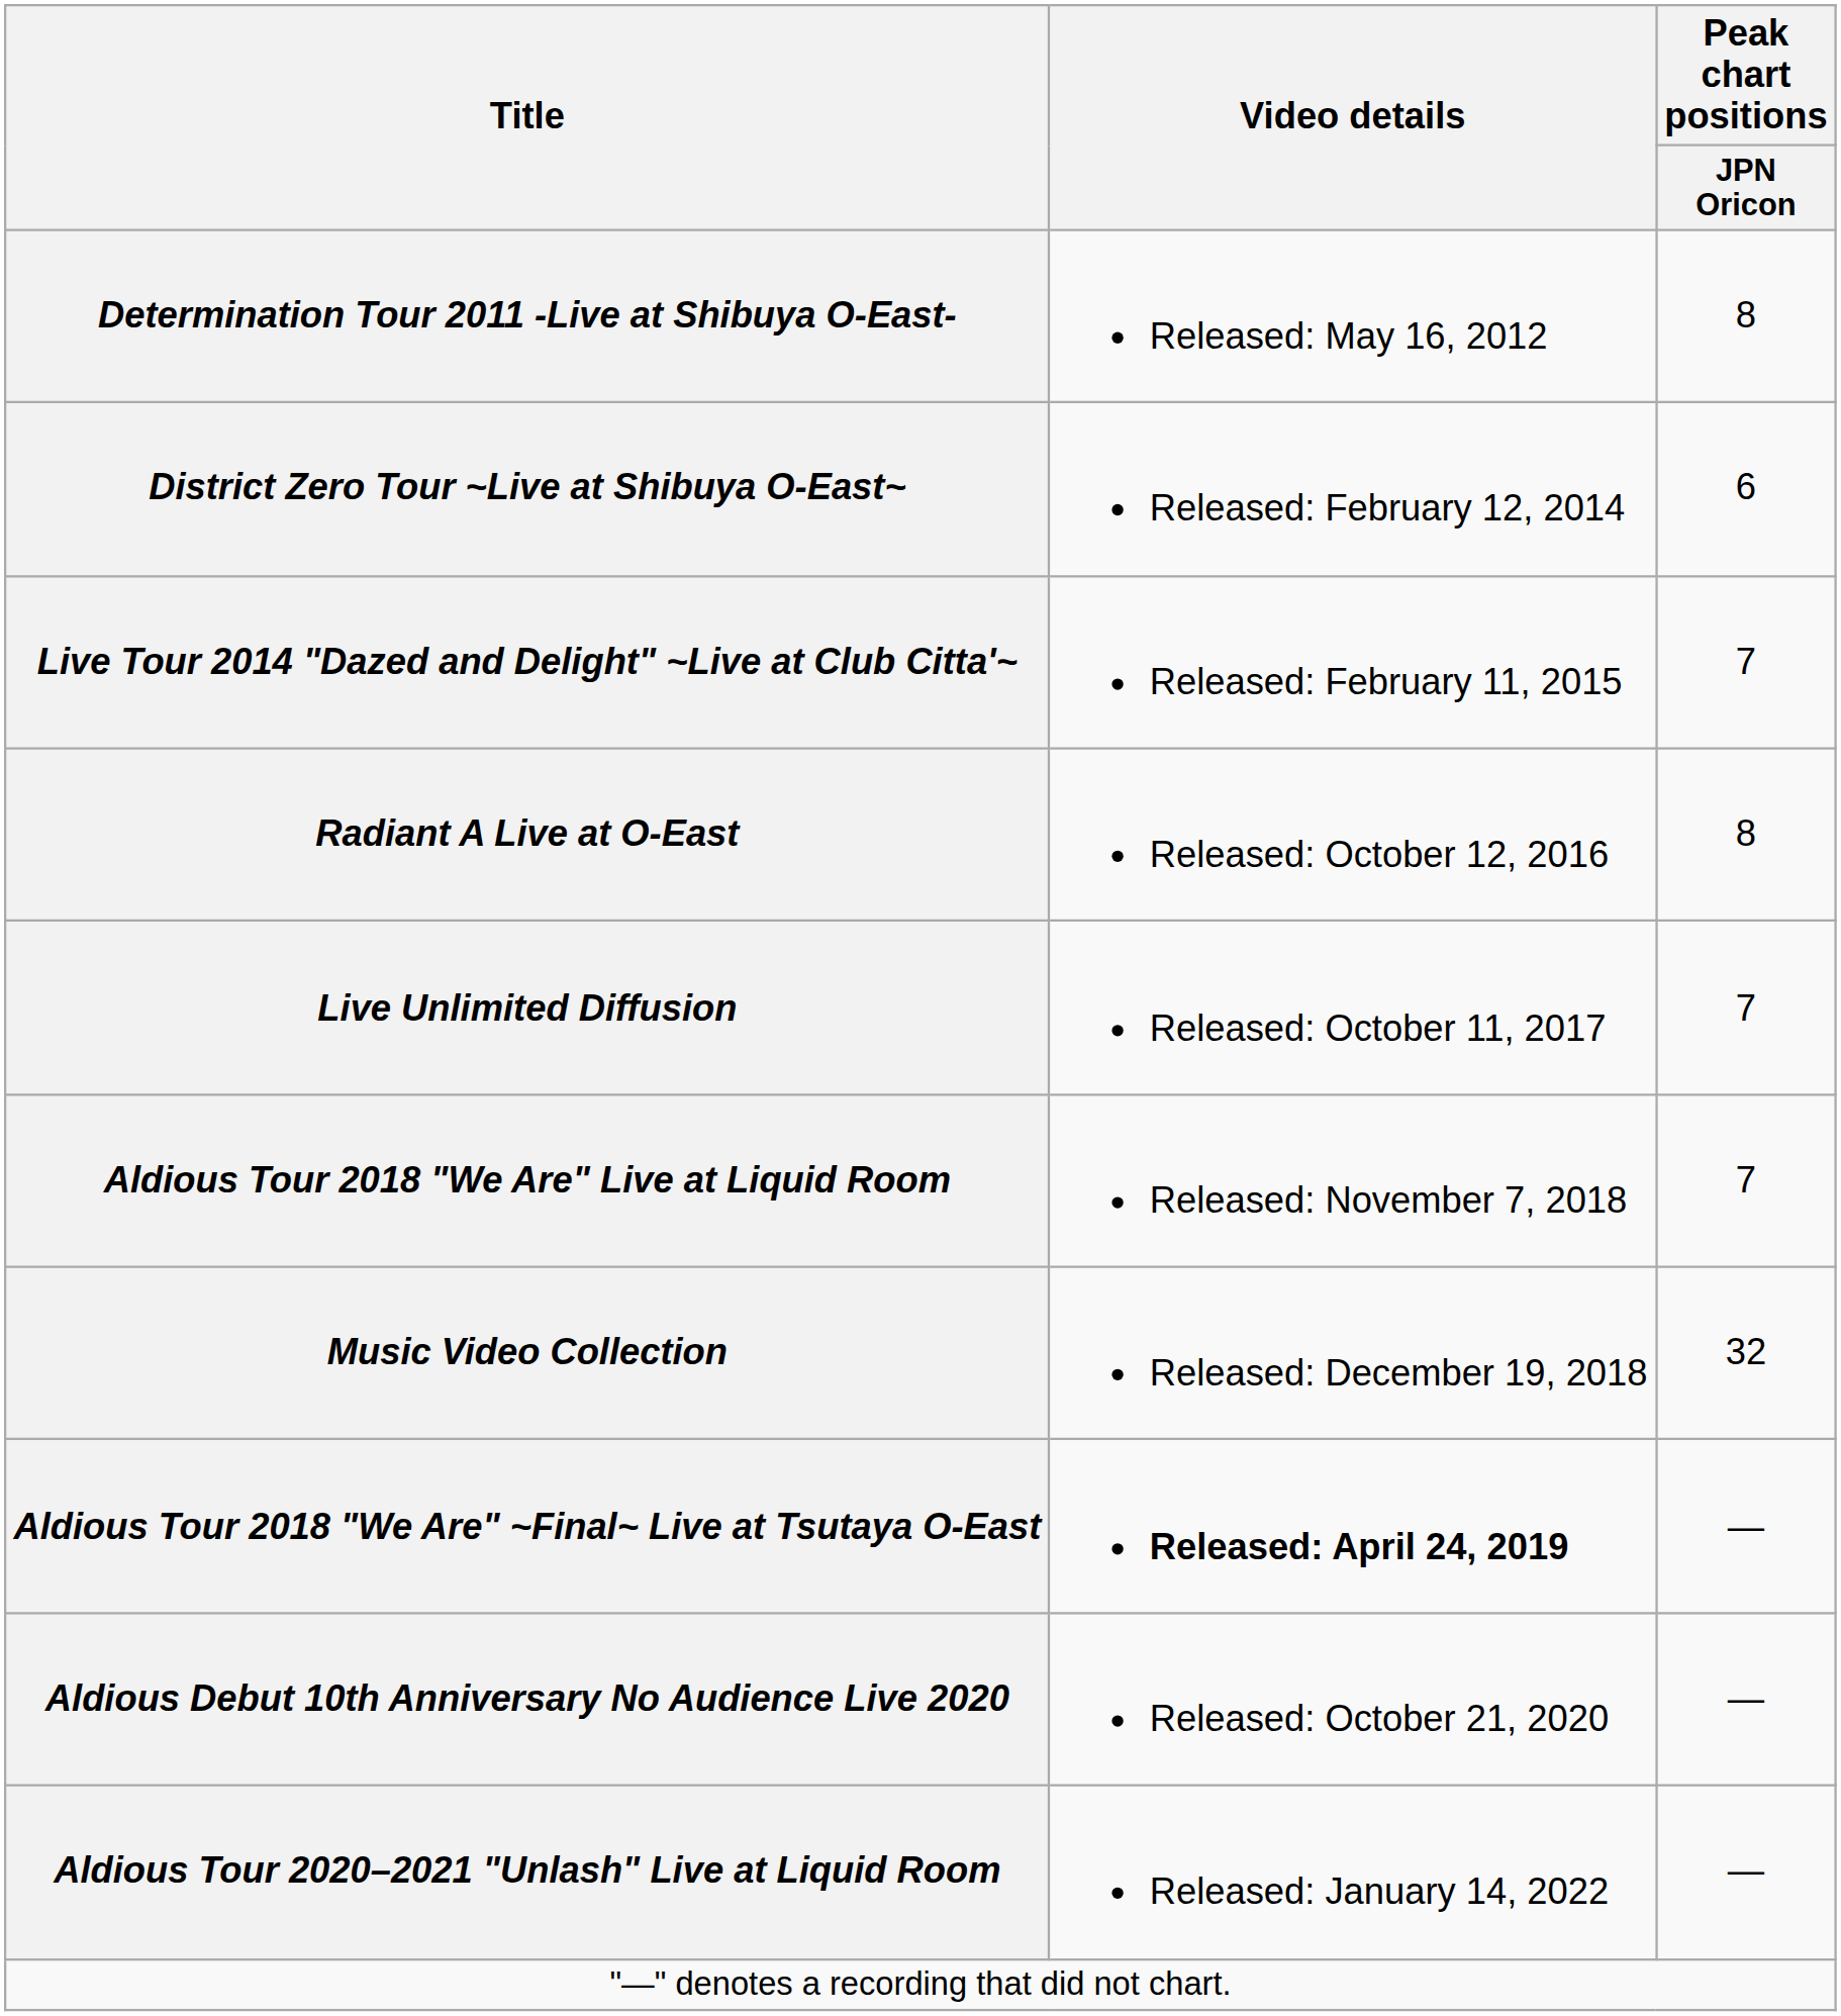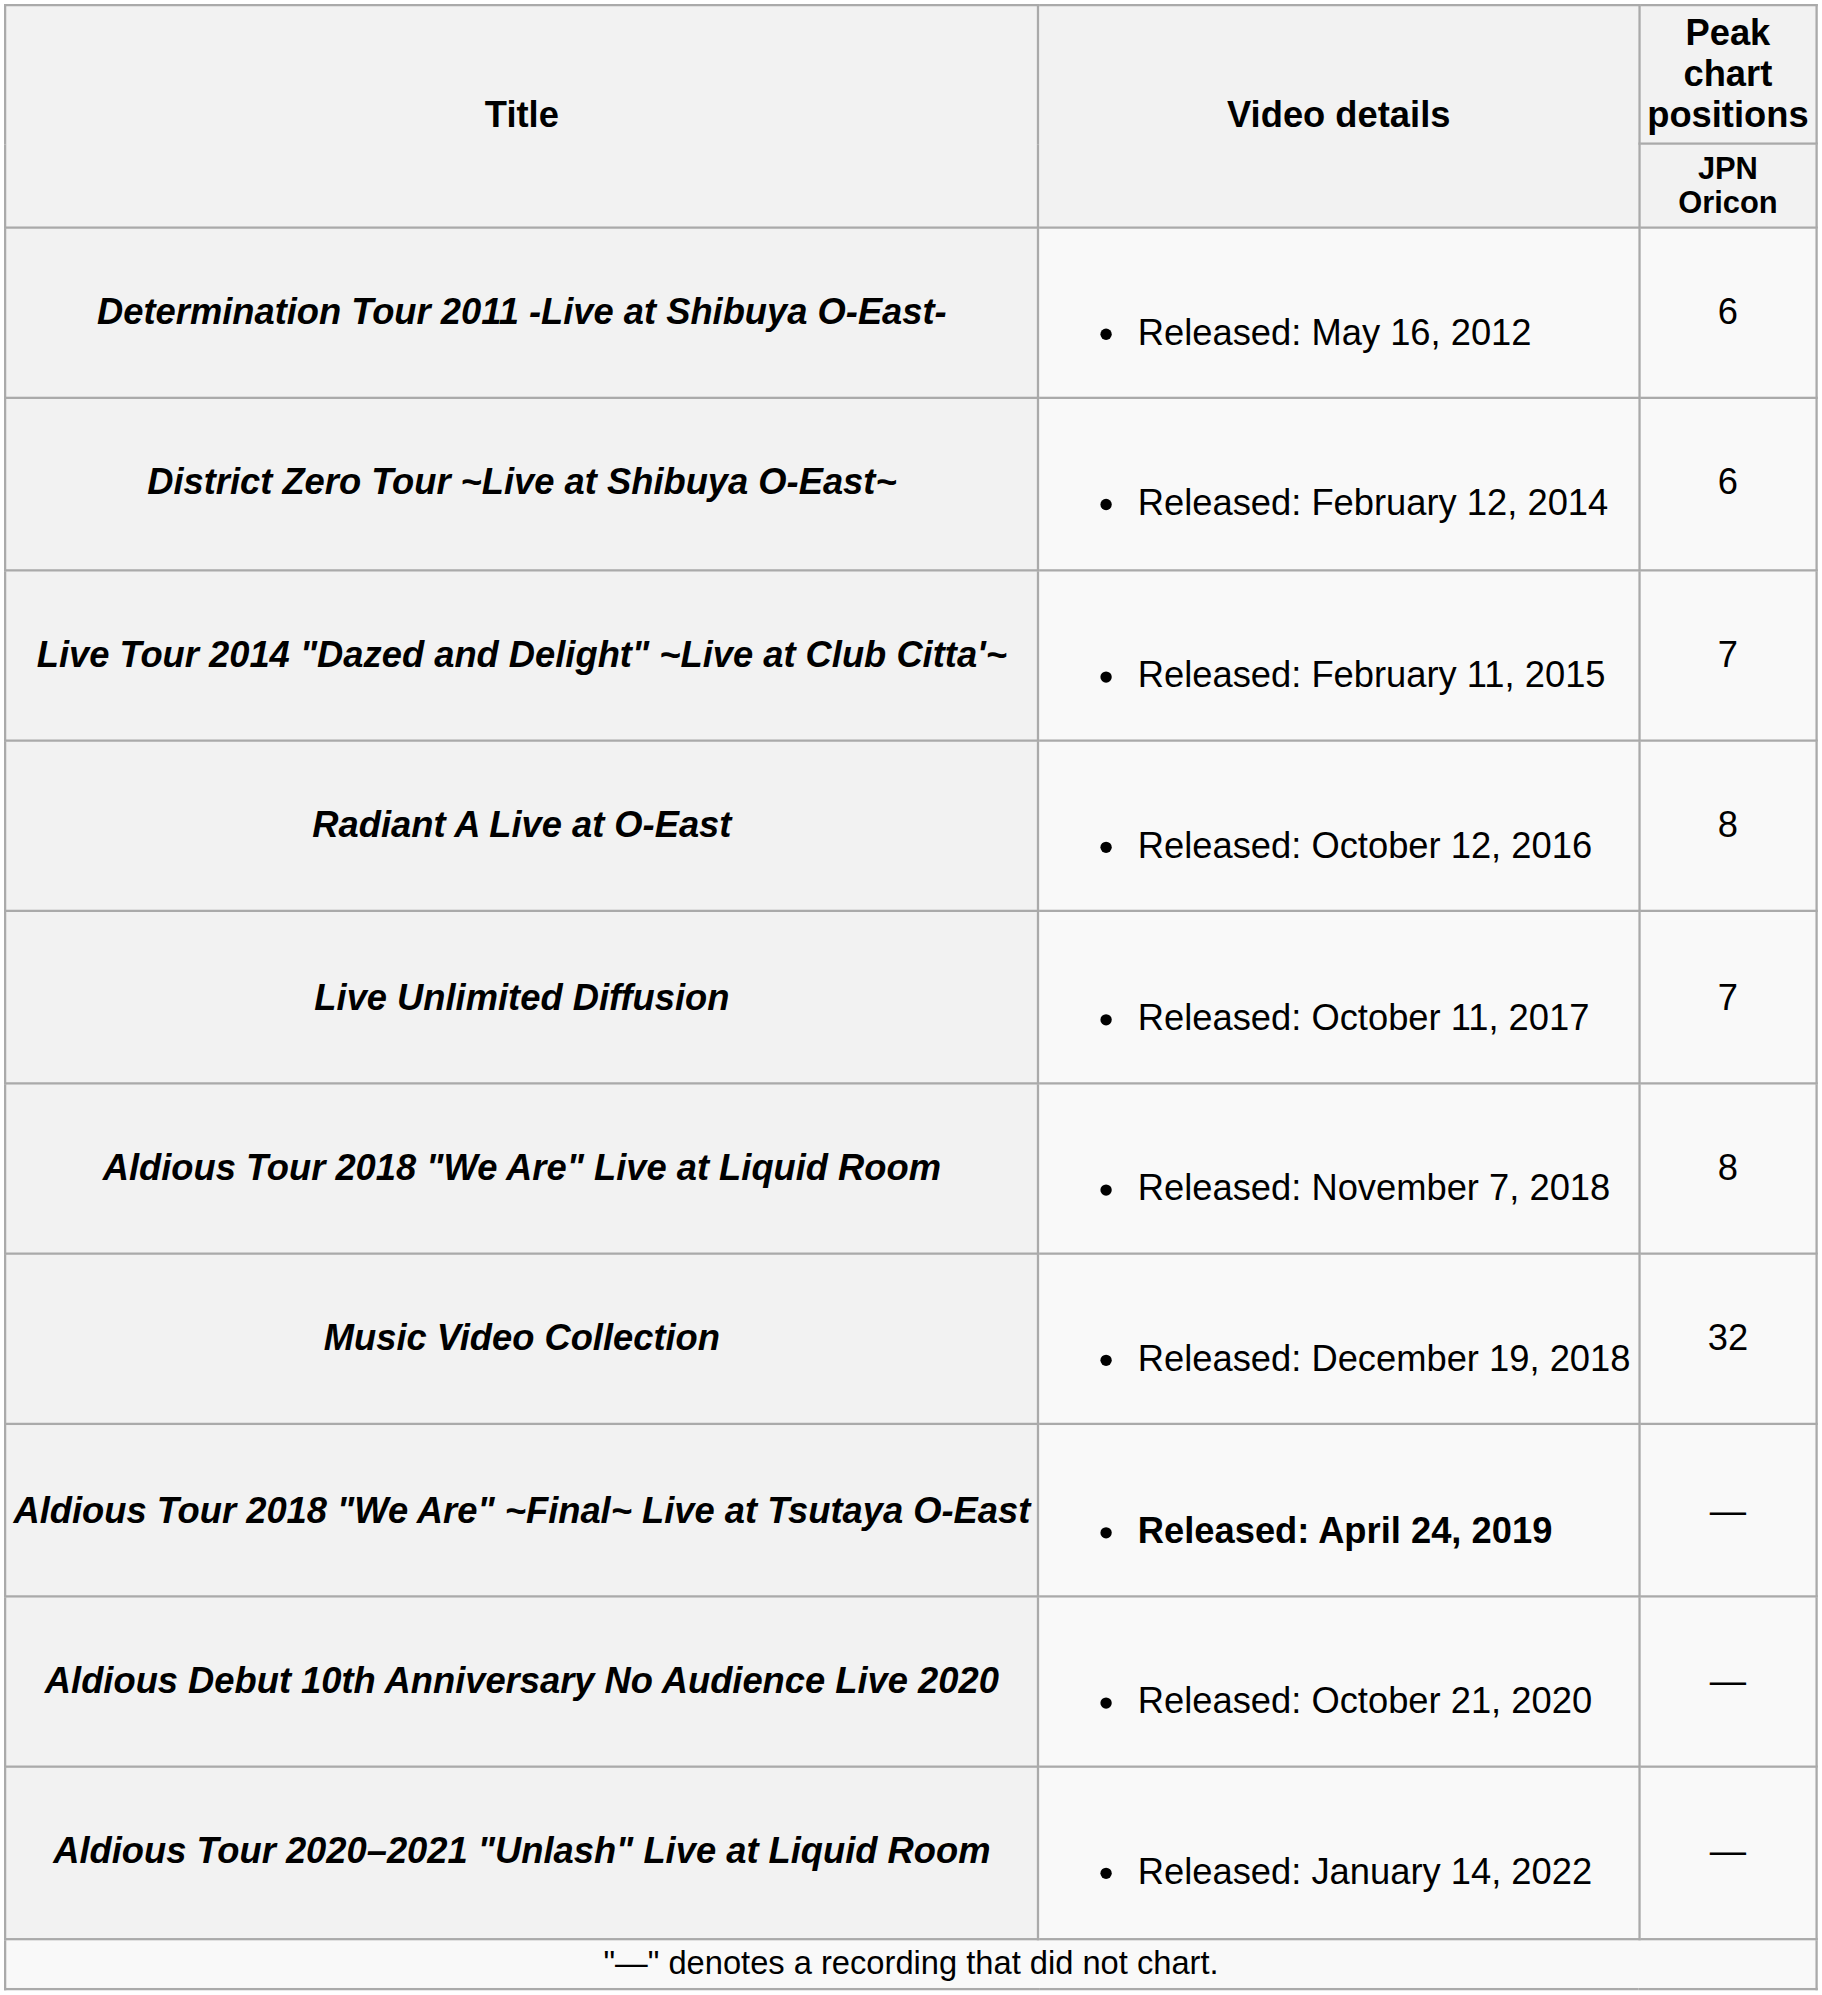Determination Tour 2011 -Live at Shibuya O-East- | Peak chart positions / JPN Oricon: 8 -> 6
Aldious Tour 2018 "We Are" Live at Liquid Room | Peak chart positions / JPN Oricon: 7 -> 8
